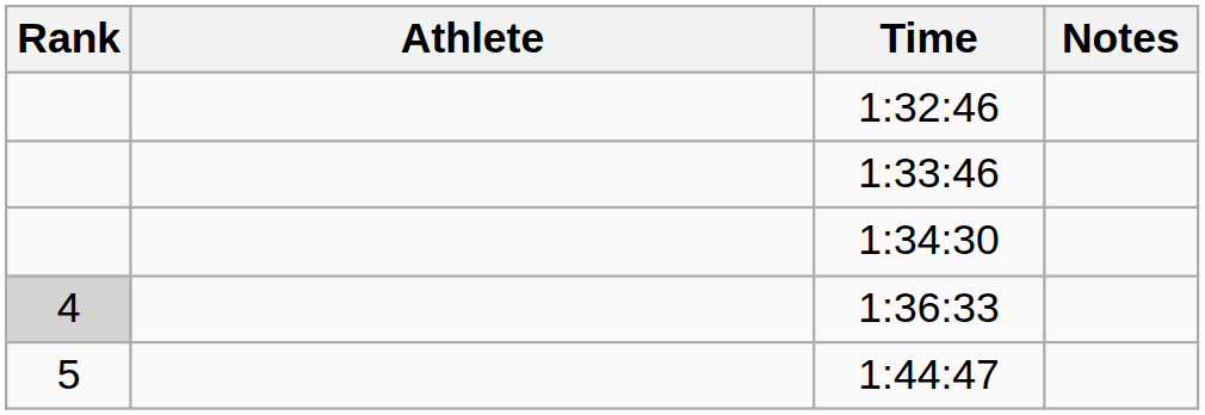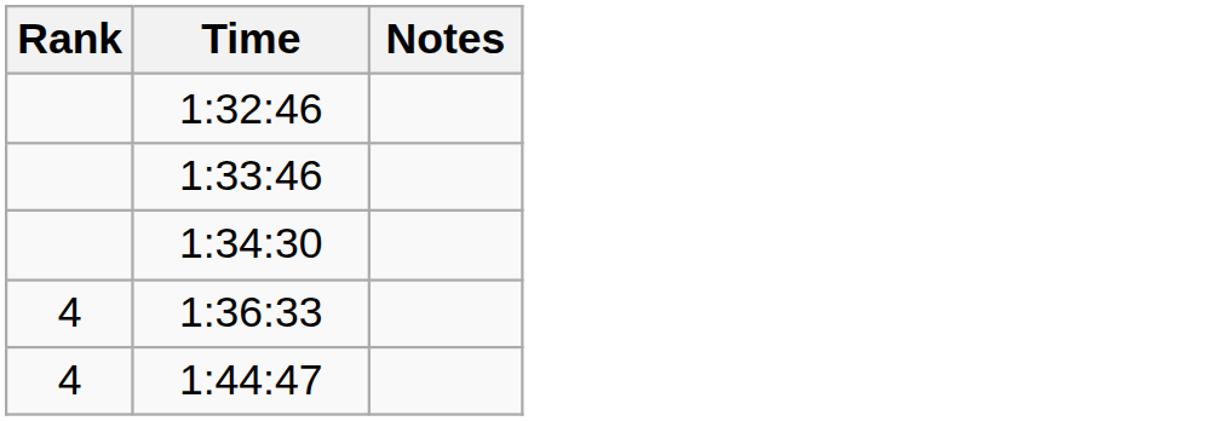- column: Athlete
1:36:33 | Rank: lightgrey background -> no background
1:44:47 | Rank: 5 -> 4
